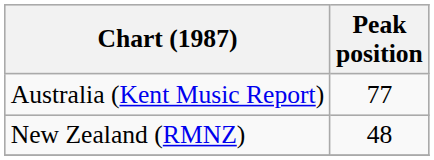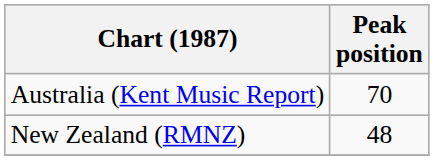Australia (Kent Music Report) | Peak position: 77 -> 70
